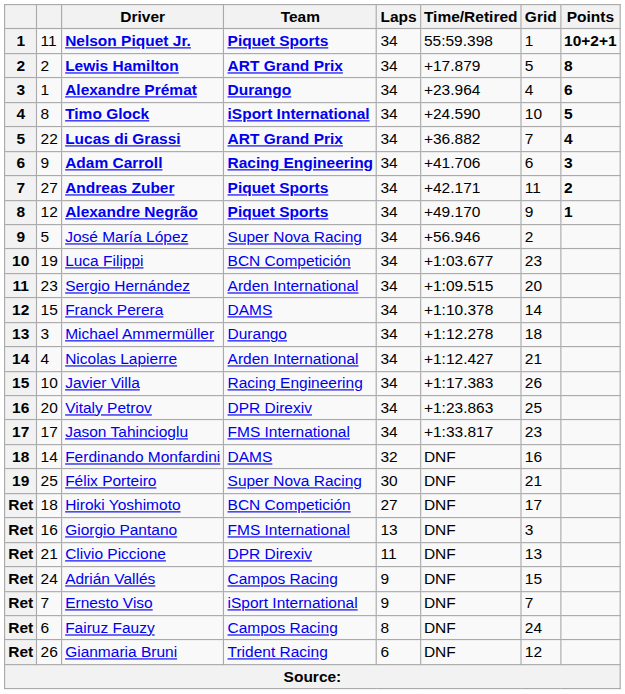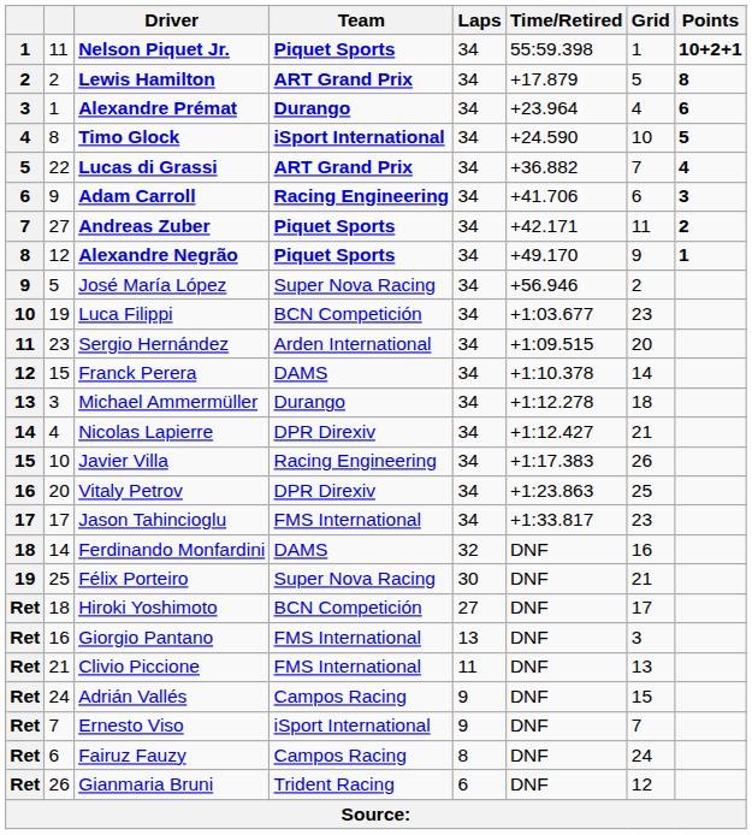Nicolas Lapierre | Team: Arden International -> DPR Direxiv
Clivio Piccione | Team: DPR Direxiv -> FMS International
